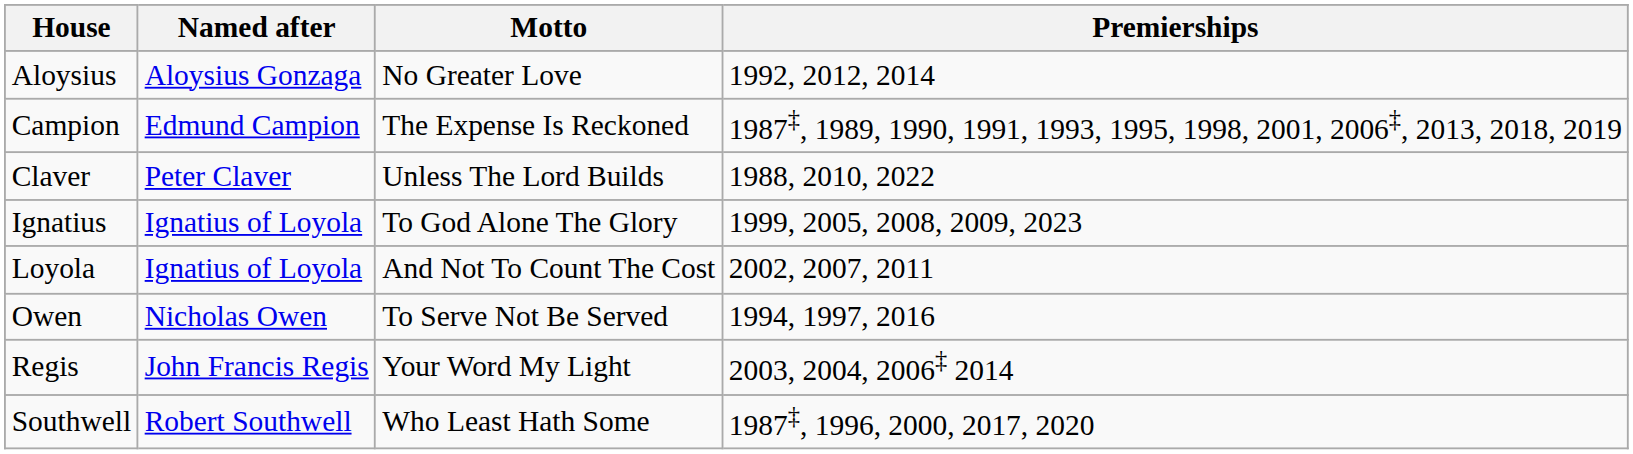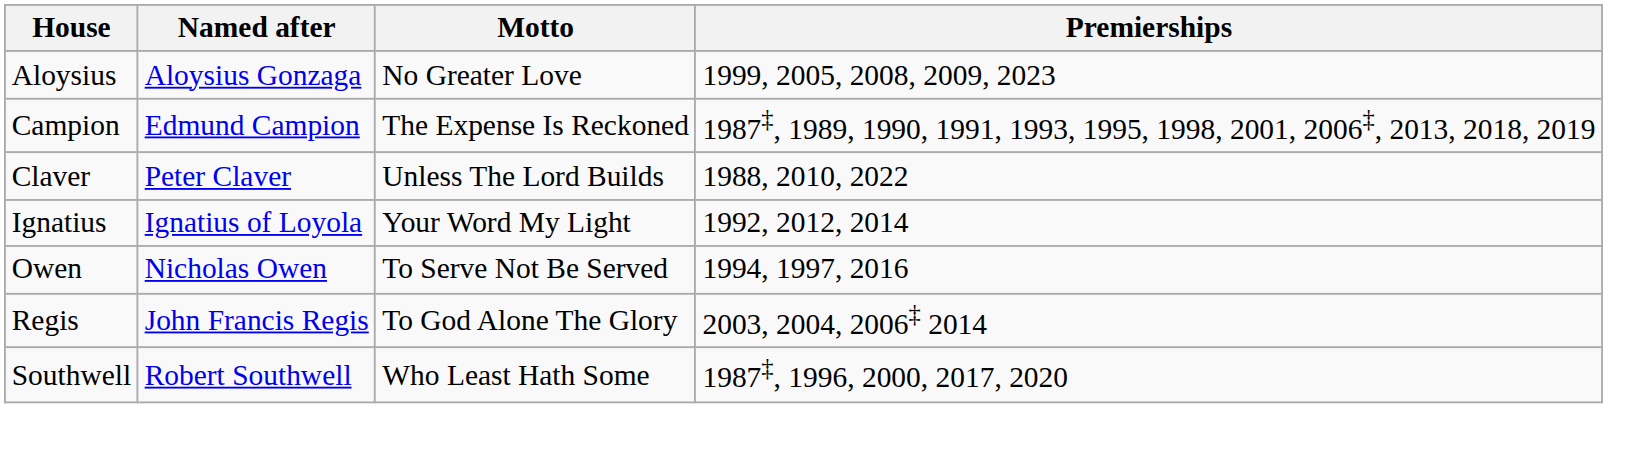Aloysius | Premierships: 1992, 2012, 2014 -> 1999, 2005, 2008, 2009, 2023
Ignatius | Motto: To God Alone The Glory -> Your Word My Light
Ignatius | Premierships: 1999, 2005, 2008, 2009, 2023 -> 1992, 2012, 2014
- row: Loyola | Ignatius of Loyola | And Not To Count The Cost | 2002, 2007, 2011
Regis | Motto: Your Word My Light -> To God Alone The Glory
